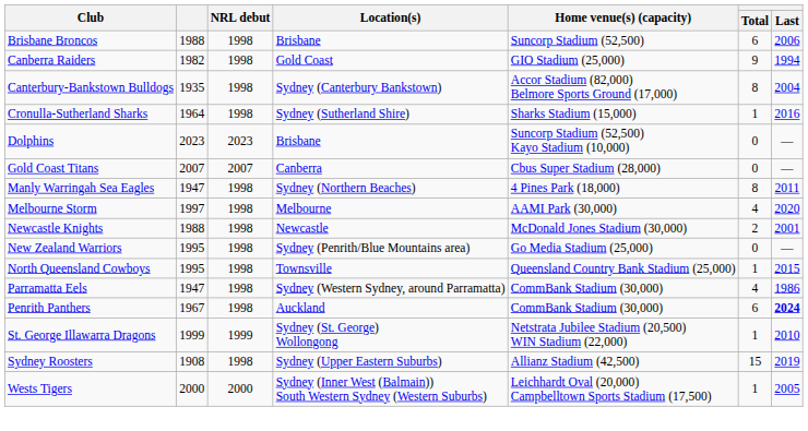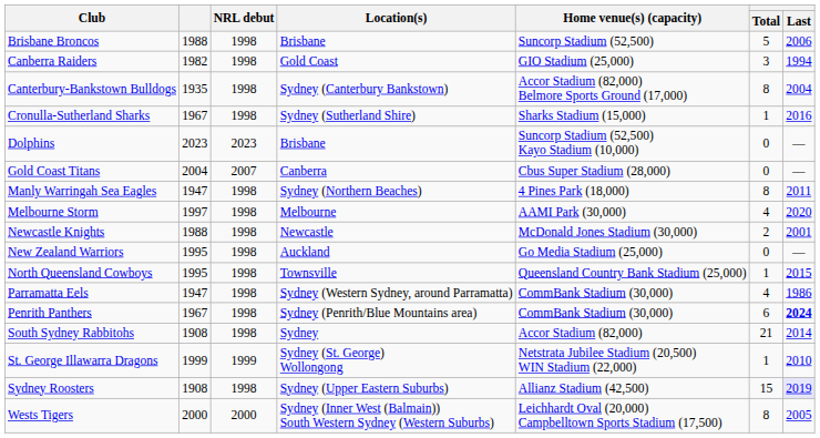Brisbane Broncos | Total: 6 -> 5
Canberra Raiders | Total: 9 -> 3
Cronulla-Sutherland Sharks | column 2: 1964 -> 1967
Gold Coast Titans | column 2: 2007 -> 2004
New Zealand Warriors | Location(s): Sydney (Penrith/Blue Mountains area) -> Auckland
Penrith Panthers | Location(s): Auckland -> Sydney (Penrith/Blue Mountains area)
+ row: South Sydney Rabbitohs | 1908 | 1998 | Sydney | Accor Stadium (82,000) | 21 | 2014
Sydney Roosters | Last: no background -> lavender background
Wests Tigers | Total: 1 -> 8
